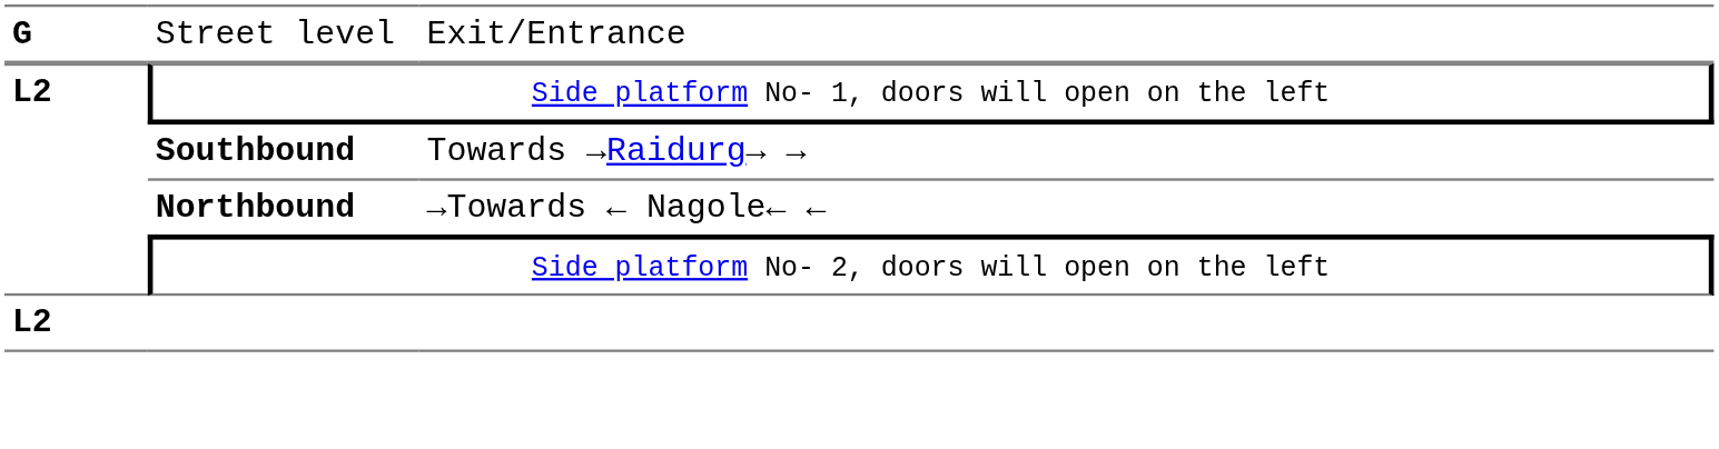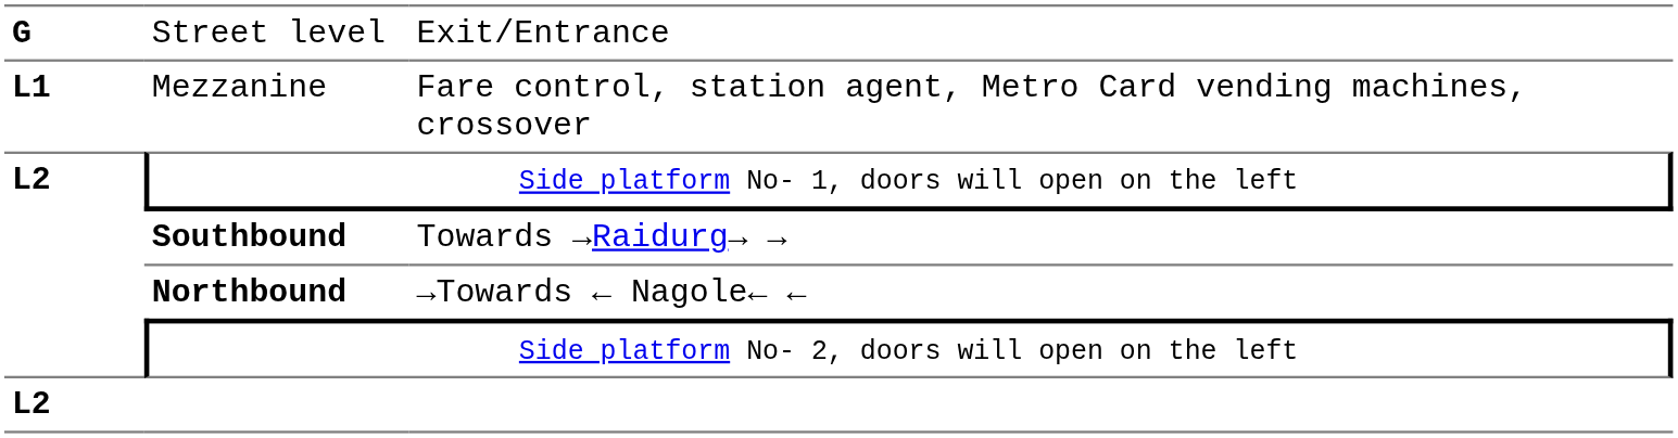+ row: L1 | Mezzanine | Fare control, station agent, Metro Card vending machines, crossover
